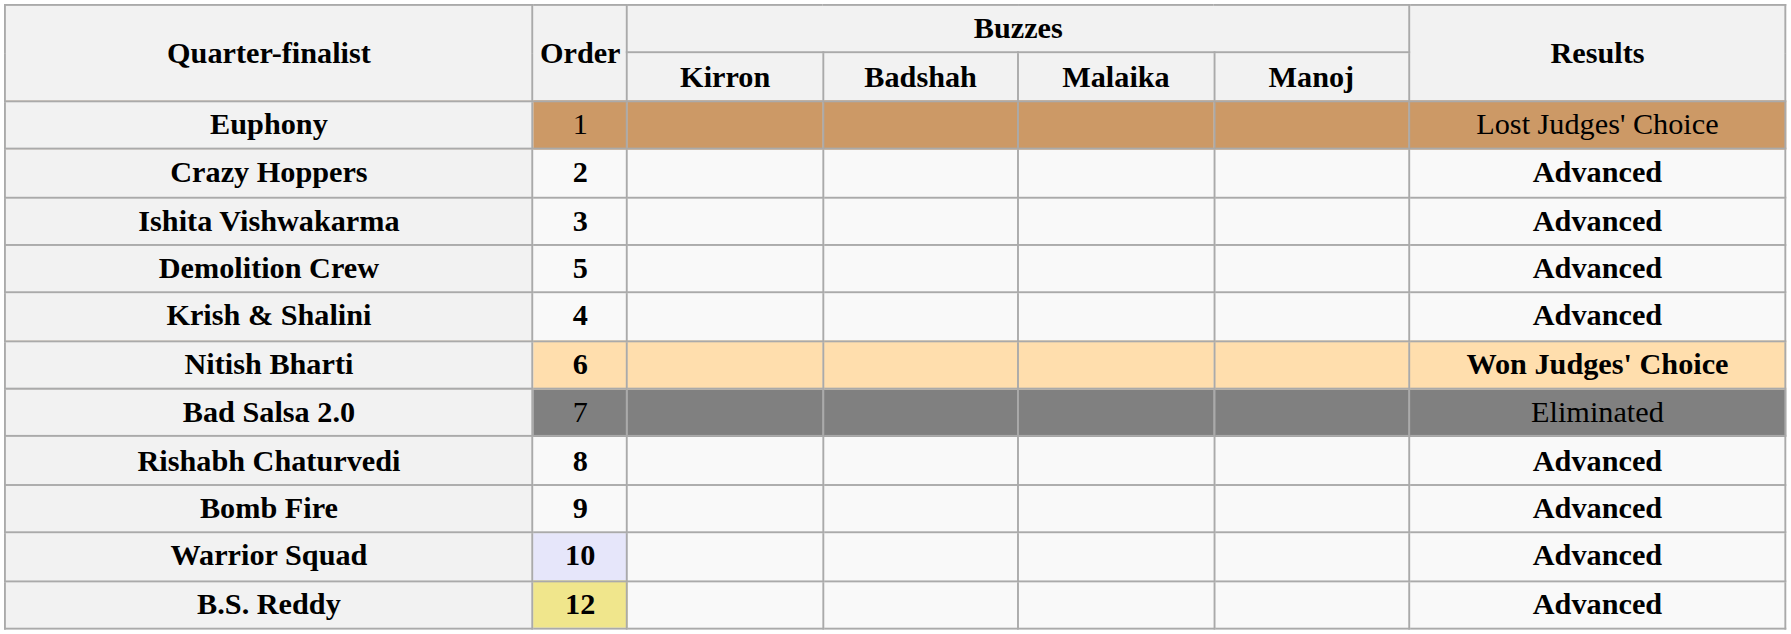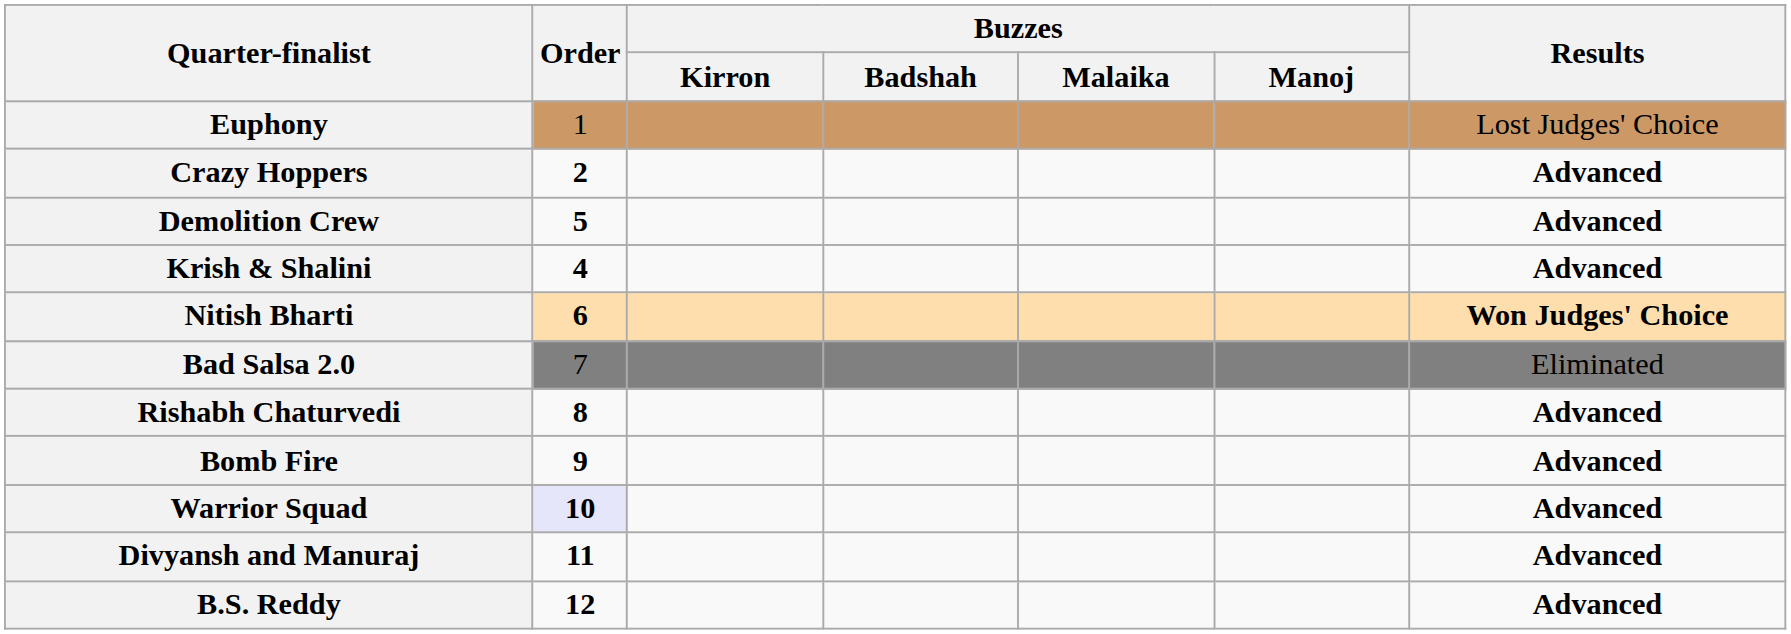- row: Ishita Vishwakarma | 3 | Advanced
+ row: Divyansh and Manuraj | 11 | Advanced
B.S. Reddy | Order: khaki background -> no background
